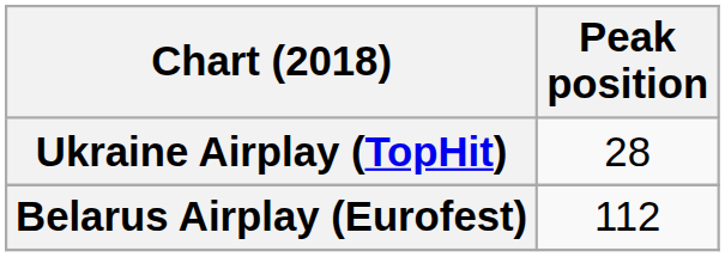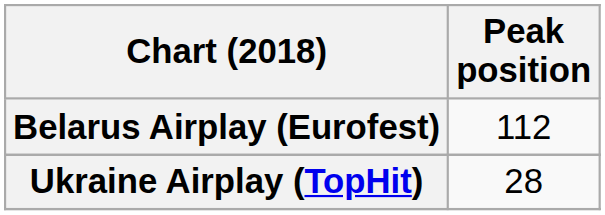rows swapped: Belarus Airplay (Eurofest) <-> Ukraine Airplay (TopHit)
